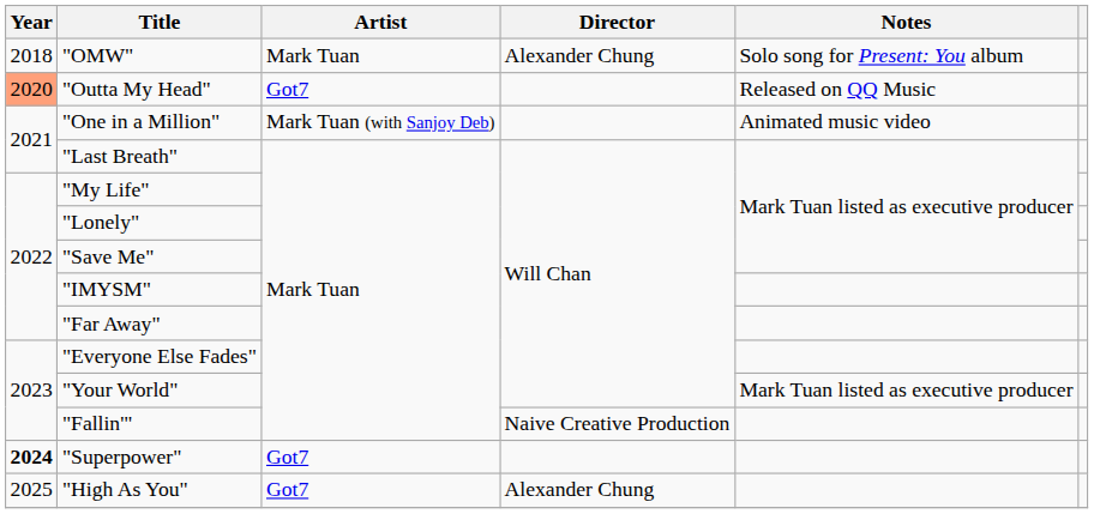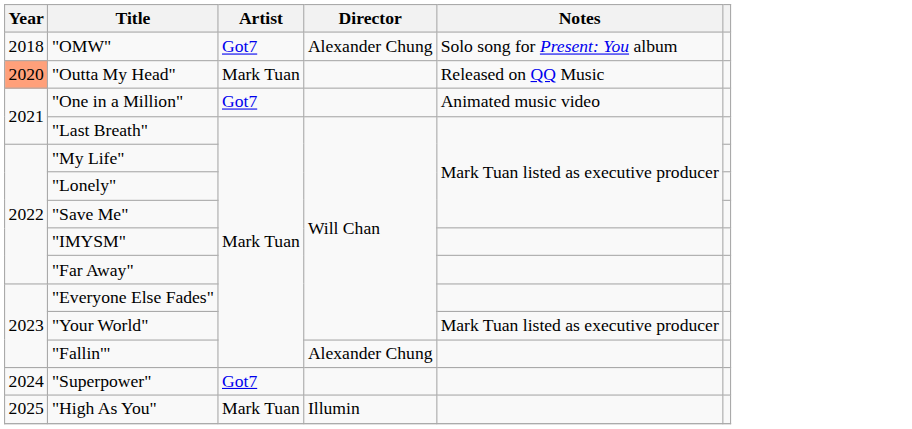"OMW" | Artist: Mark Tuan -> Got7
"Outta My Head" | Artist: Got7 -> Mark Tuan
"One in a Million" | Artist: Mark Tuan (with Sanjoy Deb) -> Got7
"Fallin'" | Director: Naive Creative Production -> Alexander Chung
"Superpower" | Year: bold -> normal
"High As You" | Artist: Got7 -> Mark Tuan
"High As You" | Director: Alexander Chung -> Illumin
